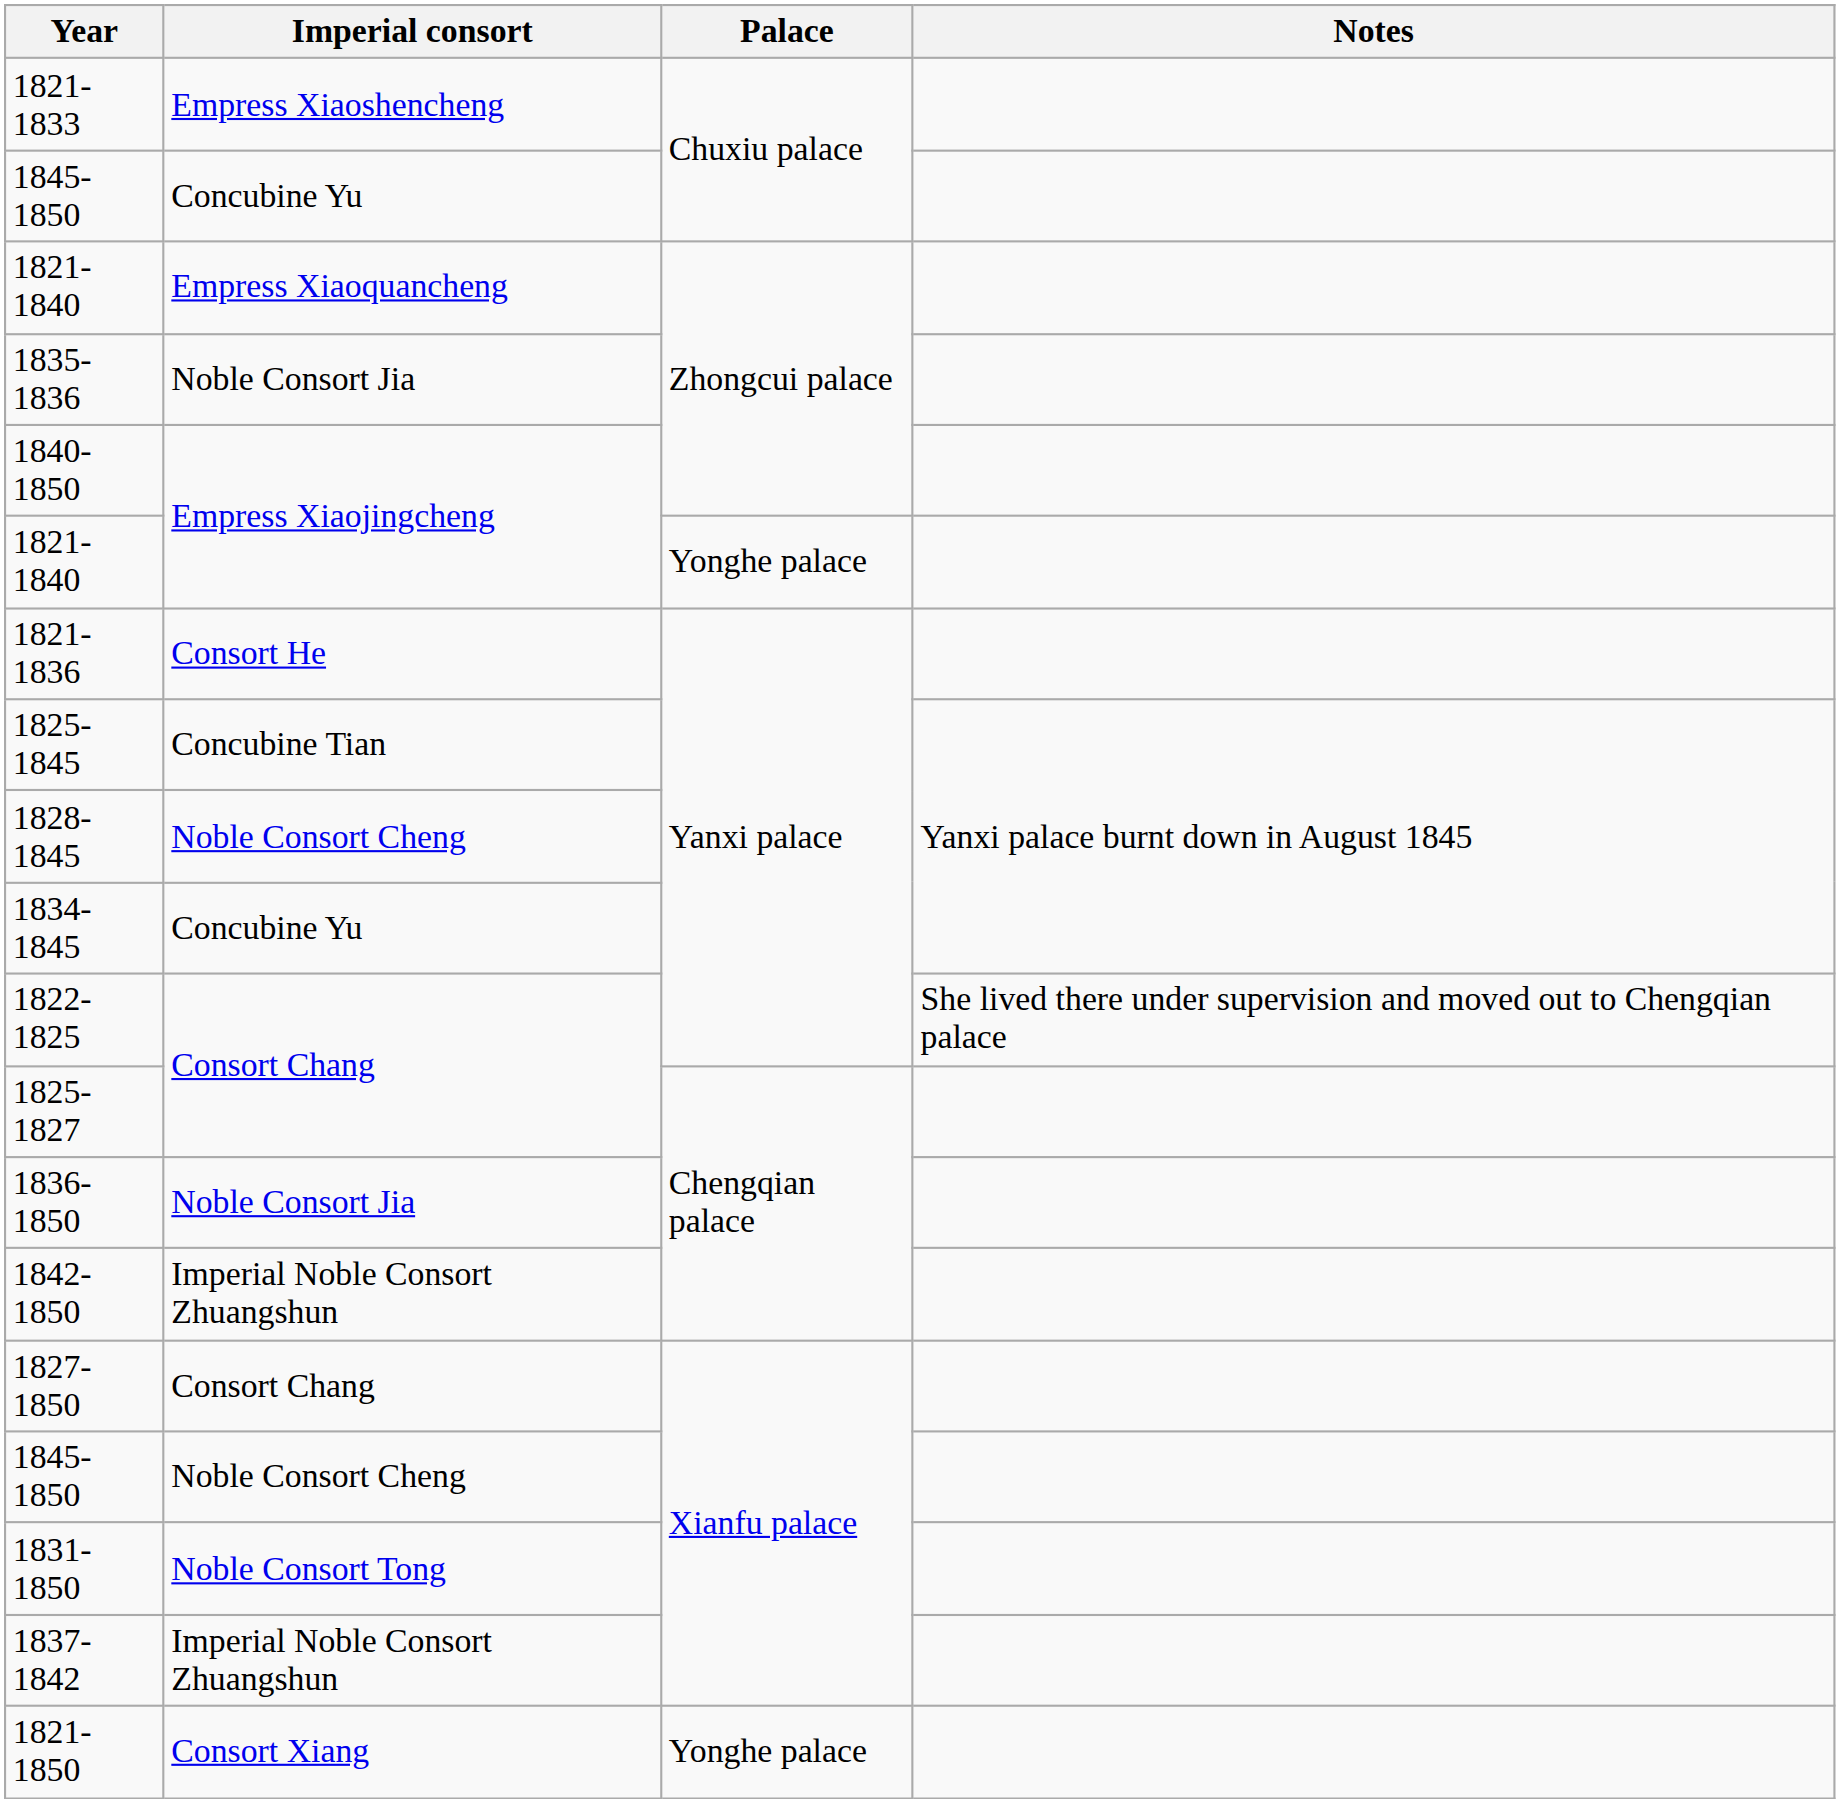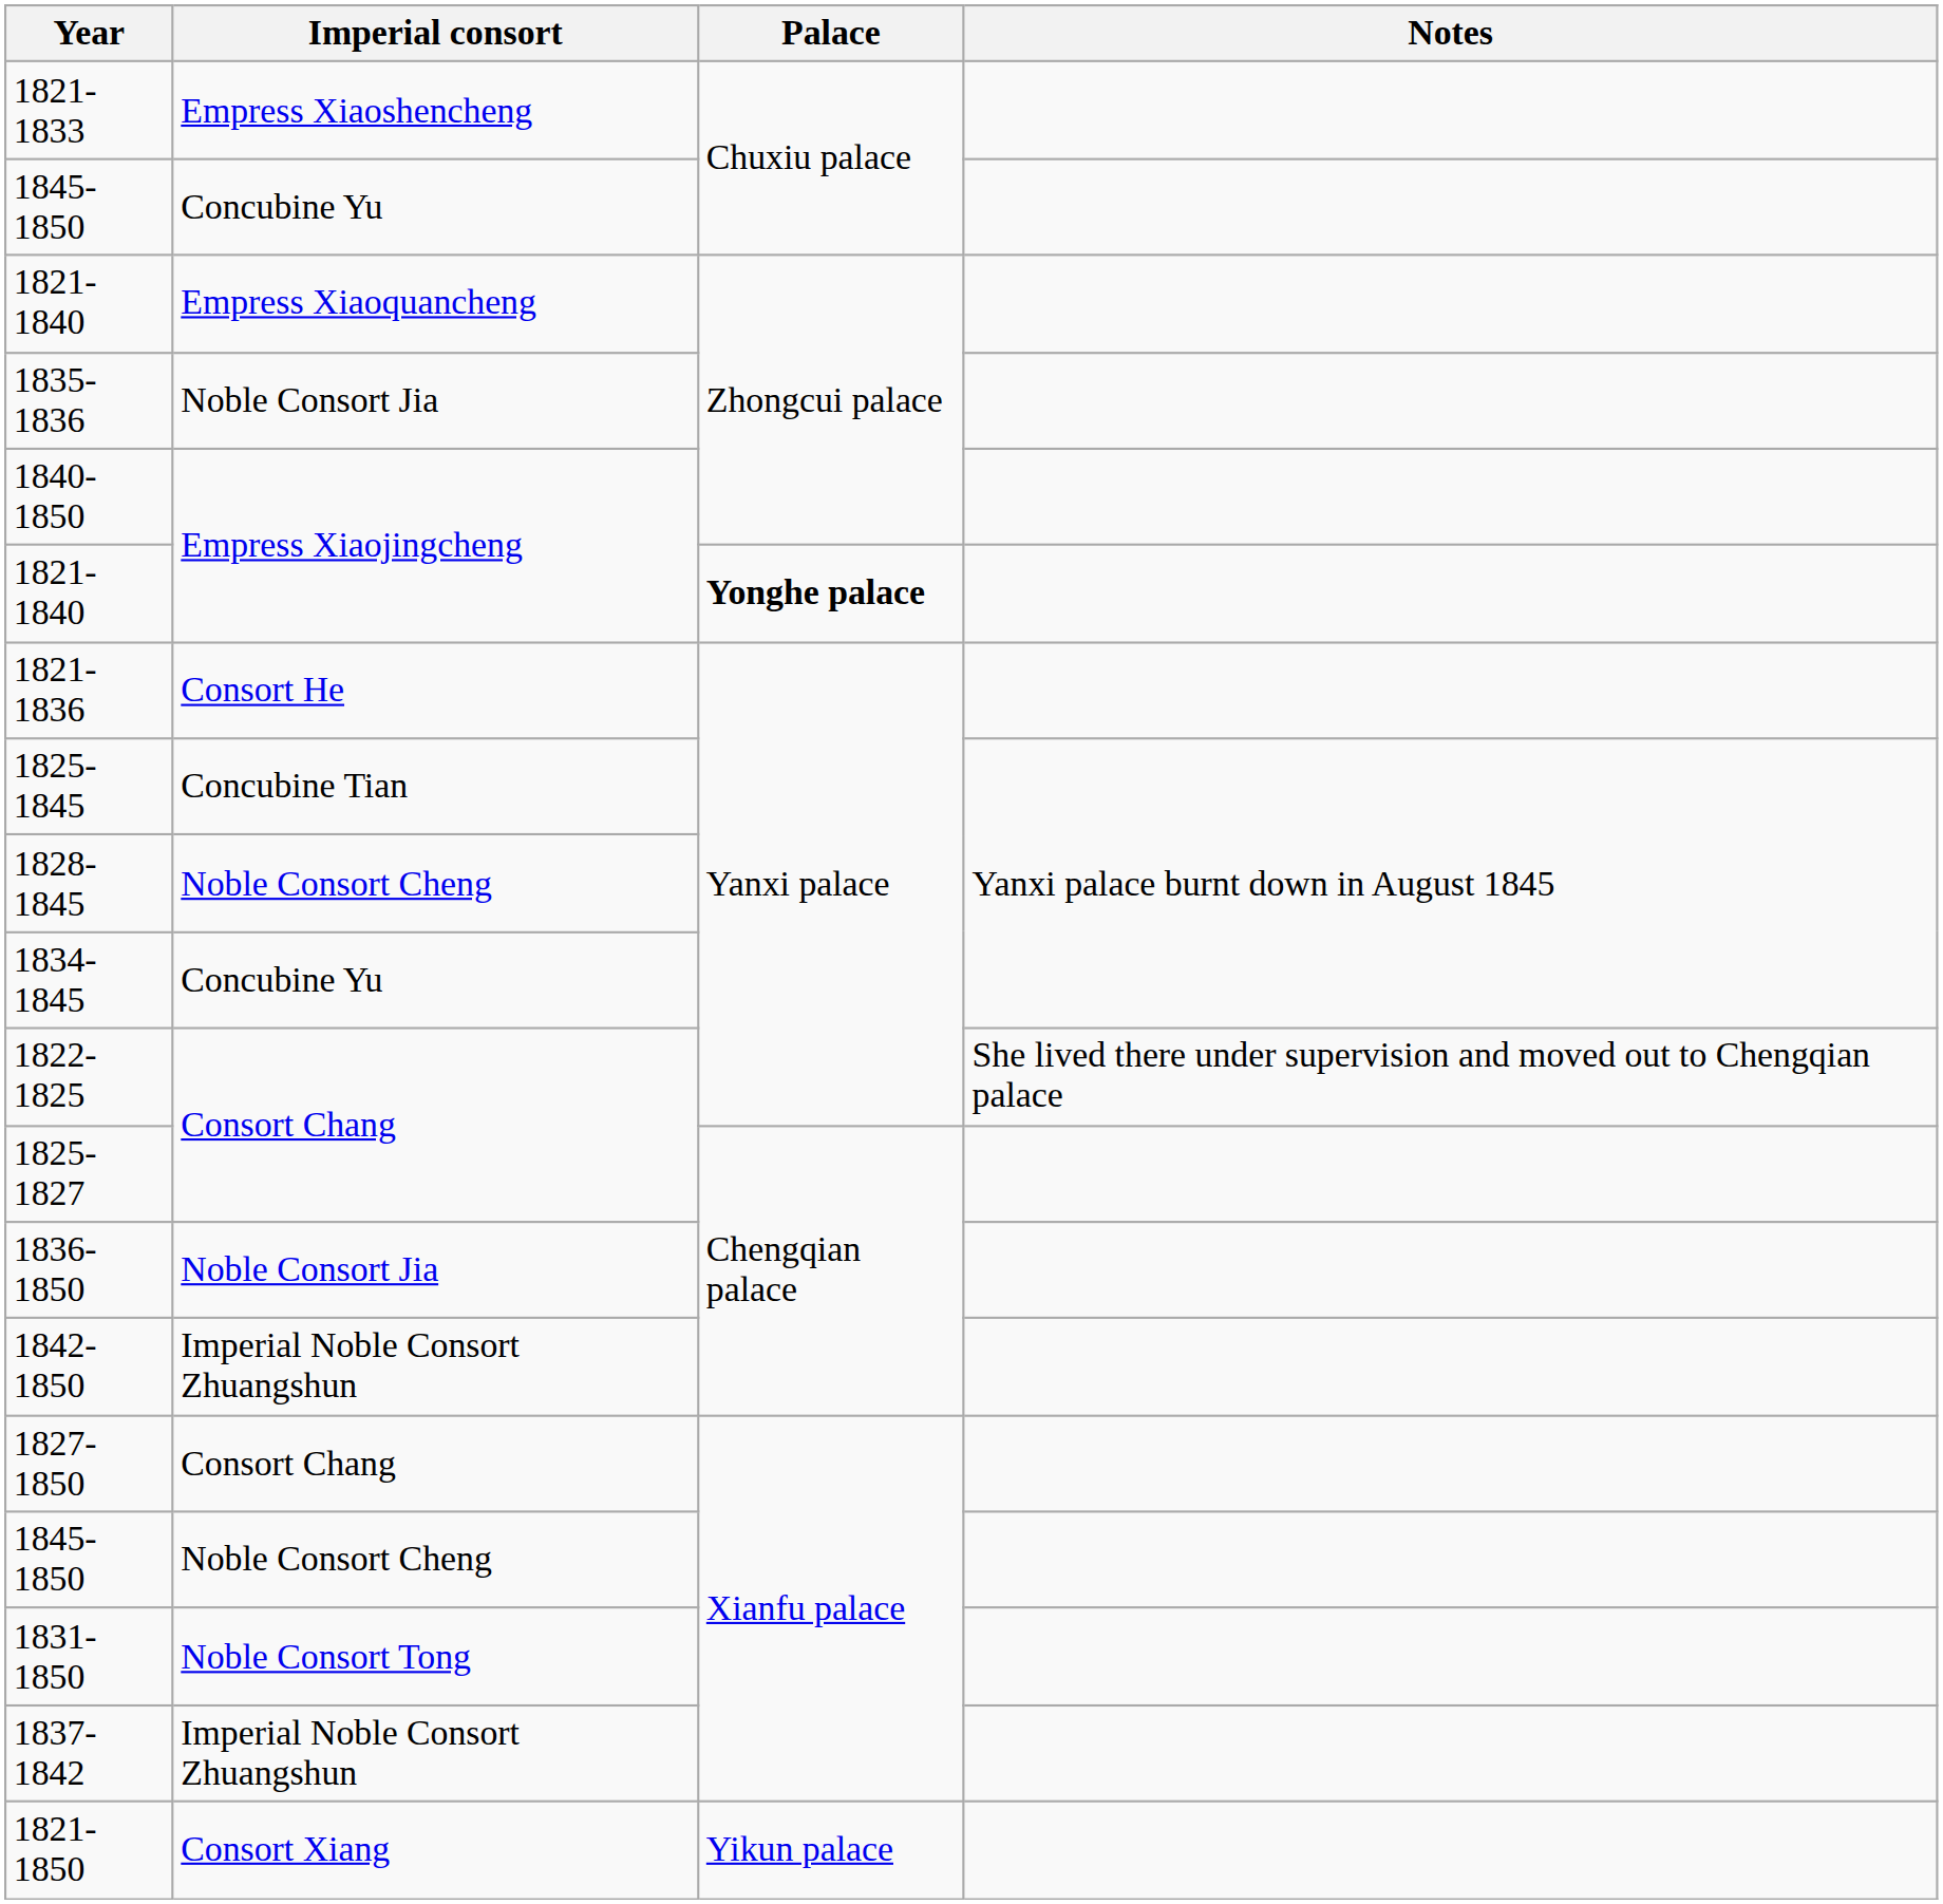1821-1840 / Empress Xiaojingcheng | Palace: normal -> bold
1821-1850 | Palace: Yonghe palace -> Yikun palace
